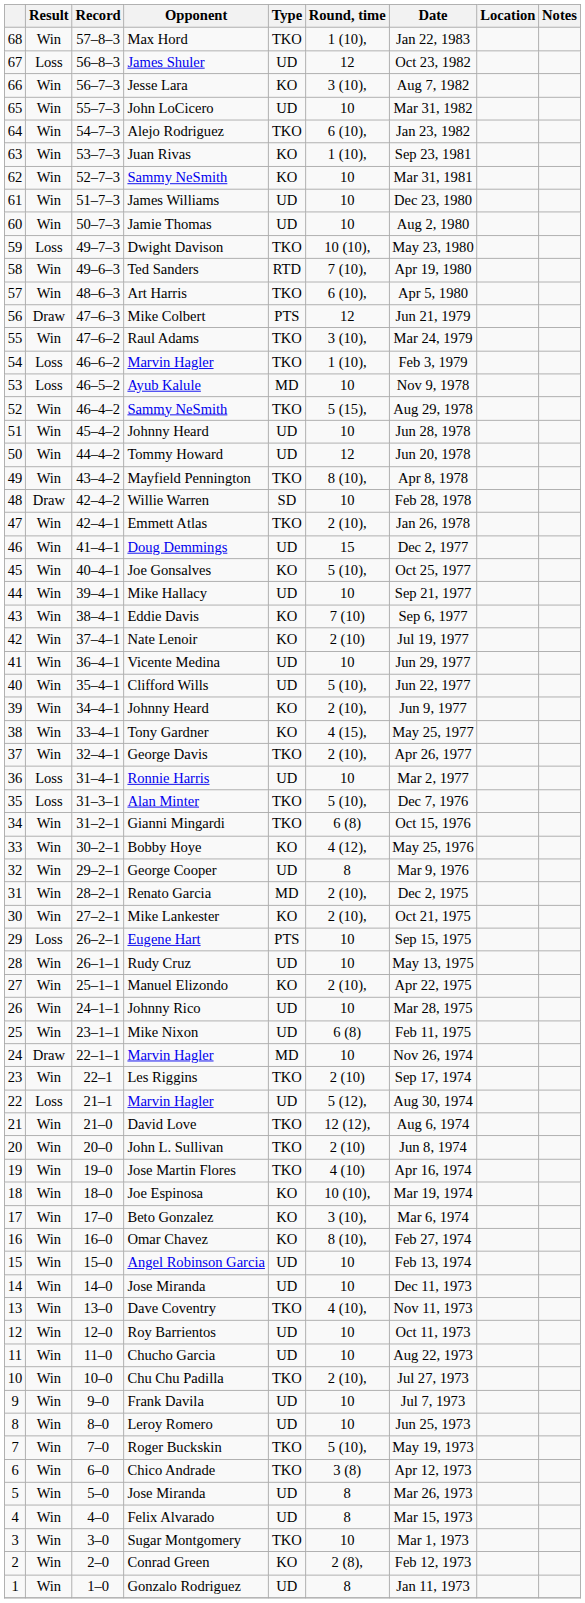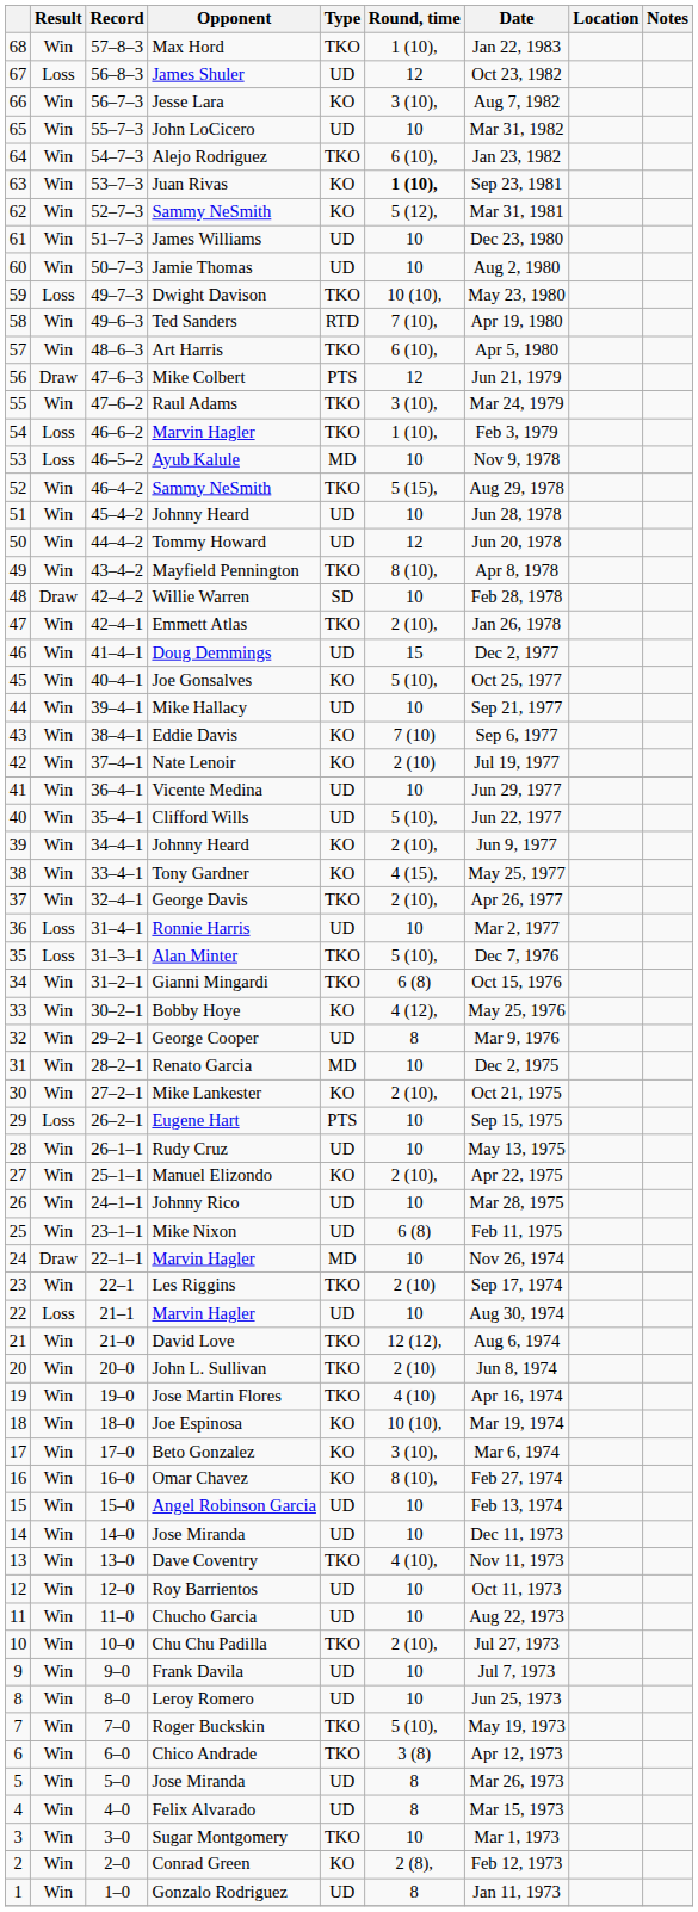Juan Rivas | Round, time: normal -> bold
62 / Sammy NeSmith | Round, time: 10 -> 5 (12),
Renato Garcia | Round, time: 2 (10), -> 10
22 / Marvin Hagler | Round, time: 5 (12), -> 10
